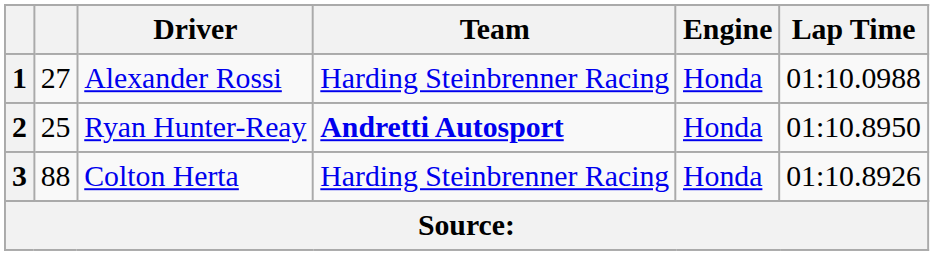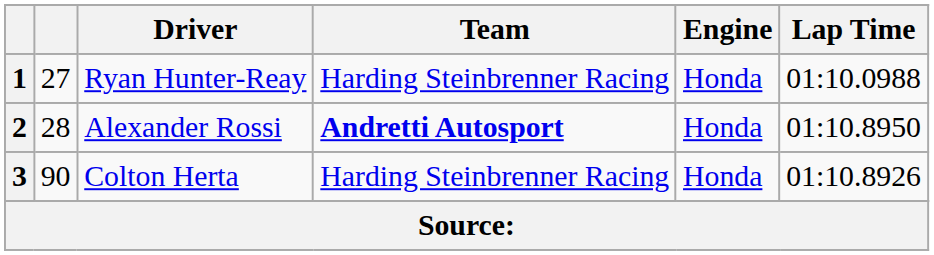1 | Driver: Alexander Rossi -> Ryan Hunter-Reay
2 | column 2: 25 -> 28
2 | Driver: Ryan Hunter-Reay -> Alexander Rossi
3 | column 2: 88 -> 90
